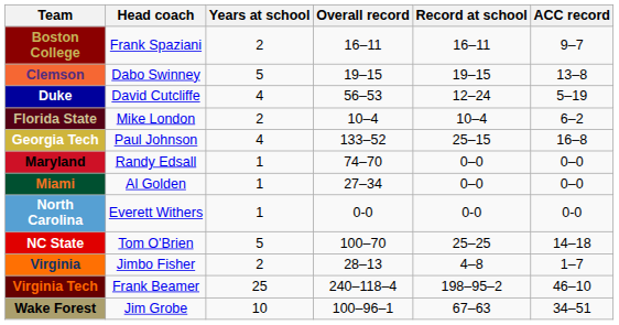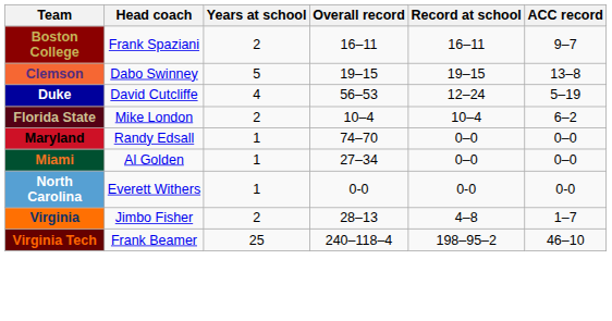- row: Georgia Tech | Paul Johnson | 4 | 133–52 | 25–15 | 16–8
- row: NC State | Tom O'Brien | 5 | 100–70 | 25–25 | 14–18
- row: Wake Forest | Jim Grobe | 10 | 100–96–1 | 67–63 | 34–51
